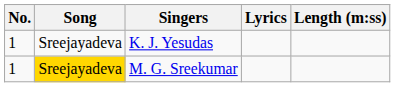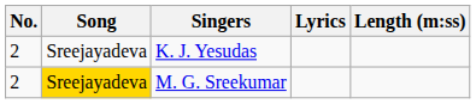K. J. Yesudas | No.: 1 -> 2
M. G. Sreekumar | No.: 1 -> 2
